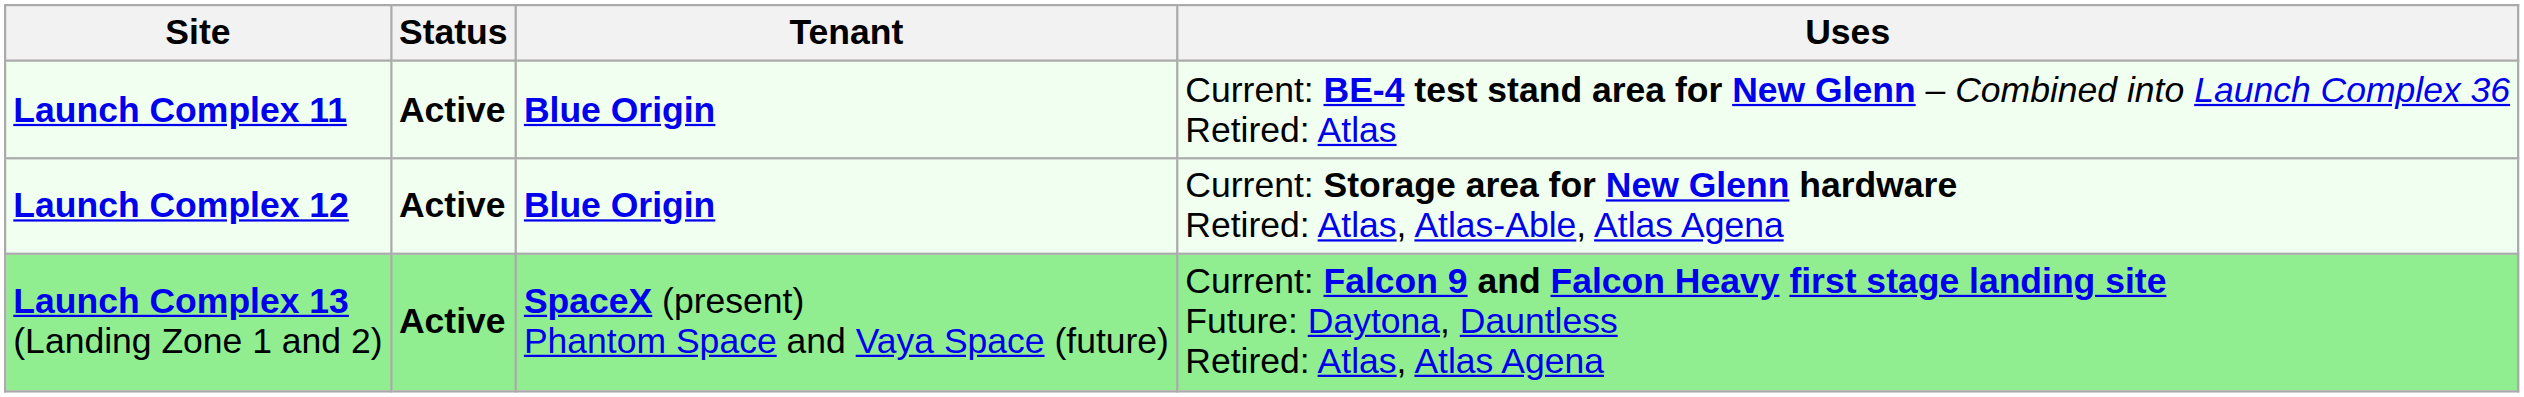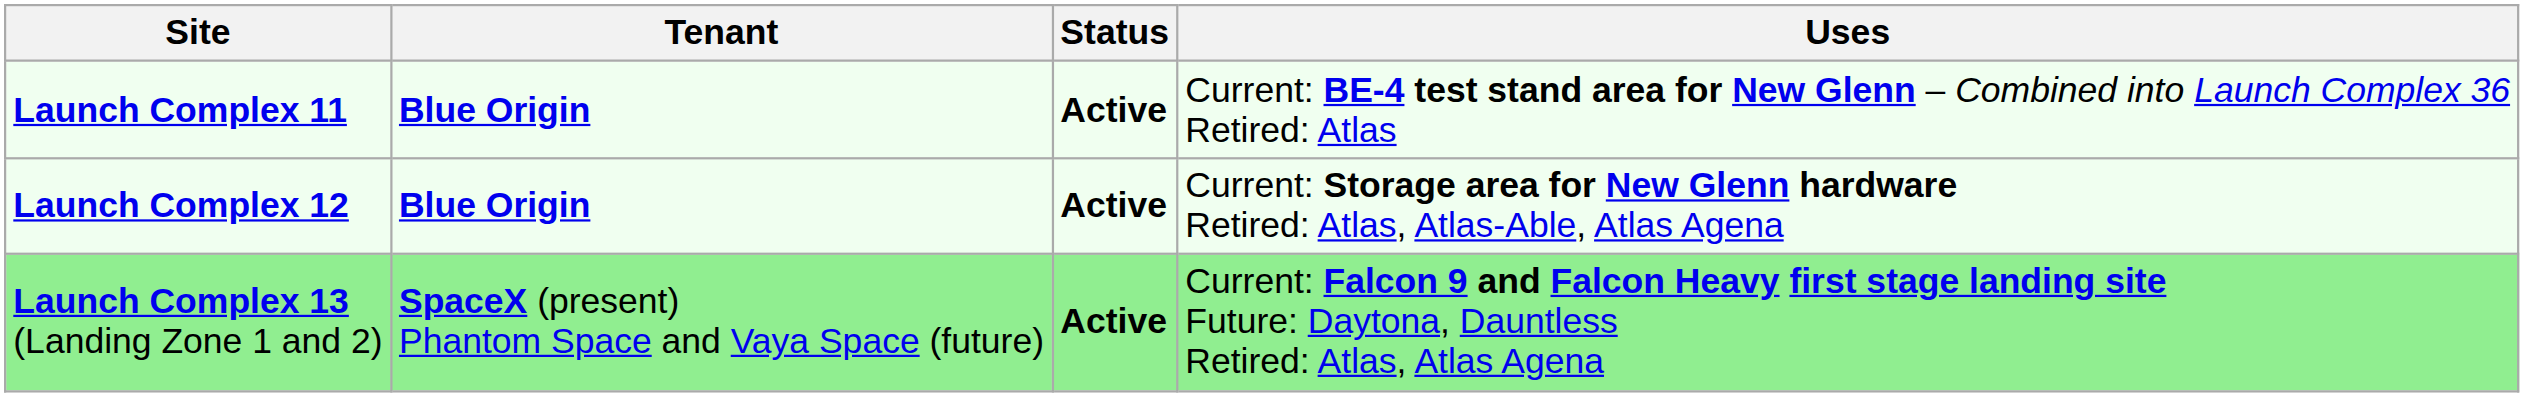columns swapped: Status <-> Tenant
